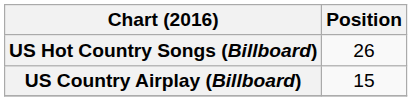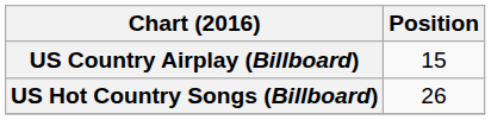rows swapped: US Country Airplay (Billboard) <-> US Hot Country Songs (Billboard)
